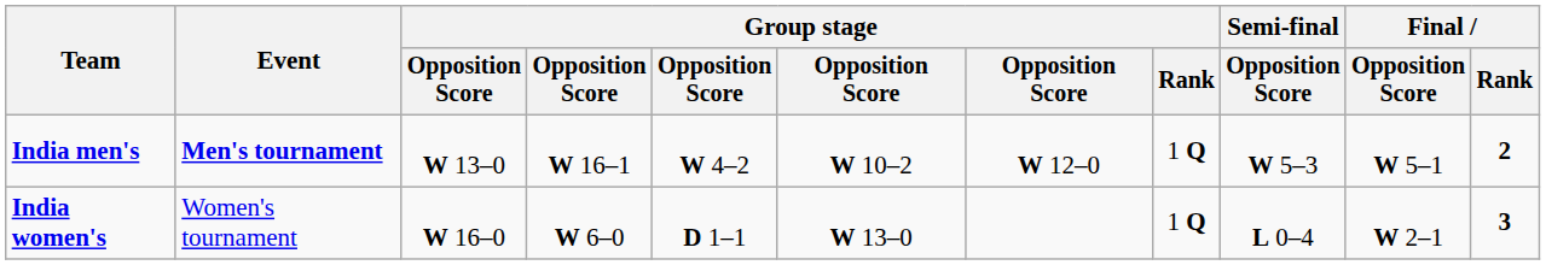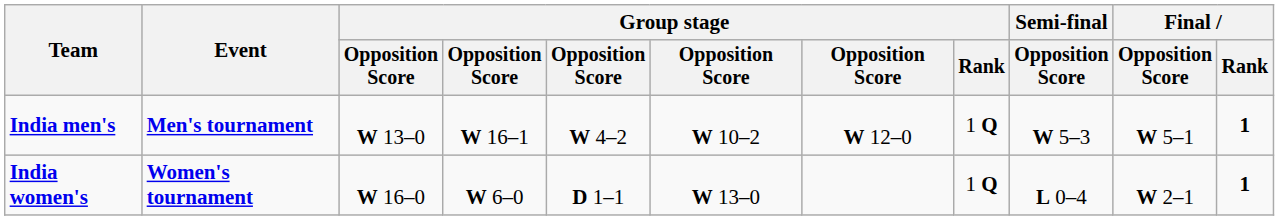India men's | Final / Rank: 2 -> 1
India women's | Event: normal -> bold
India women's | Final / Rank: 3 -> 1
